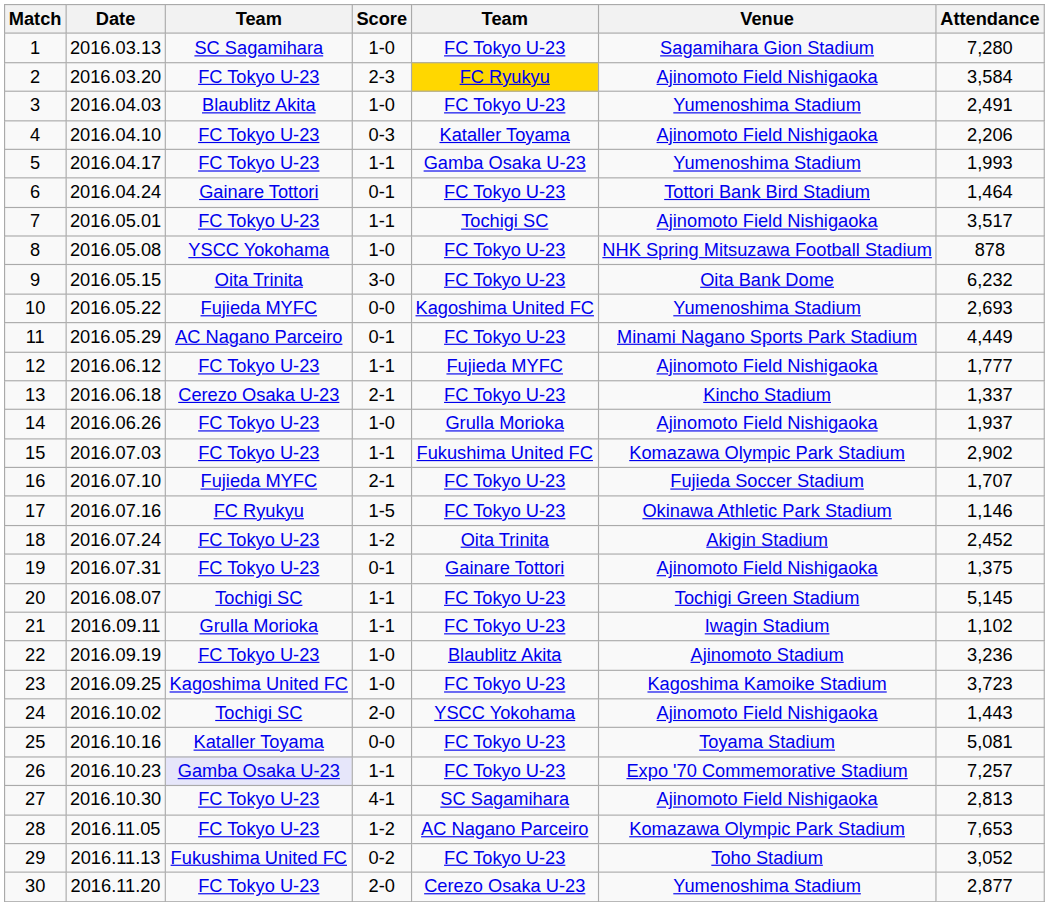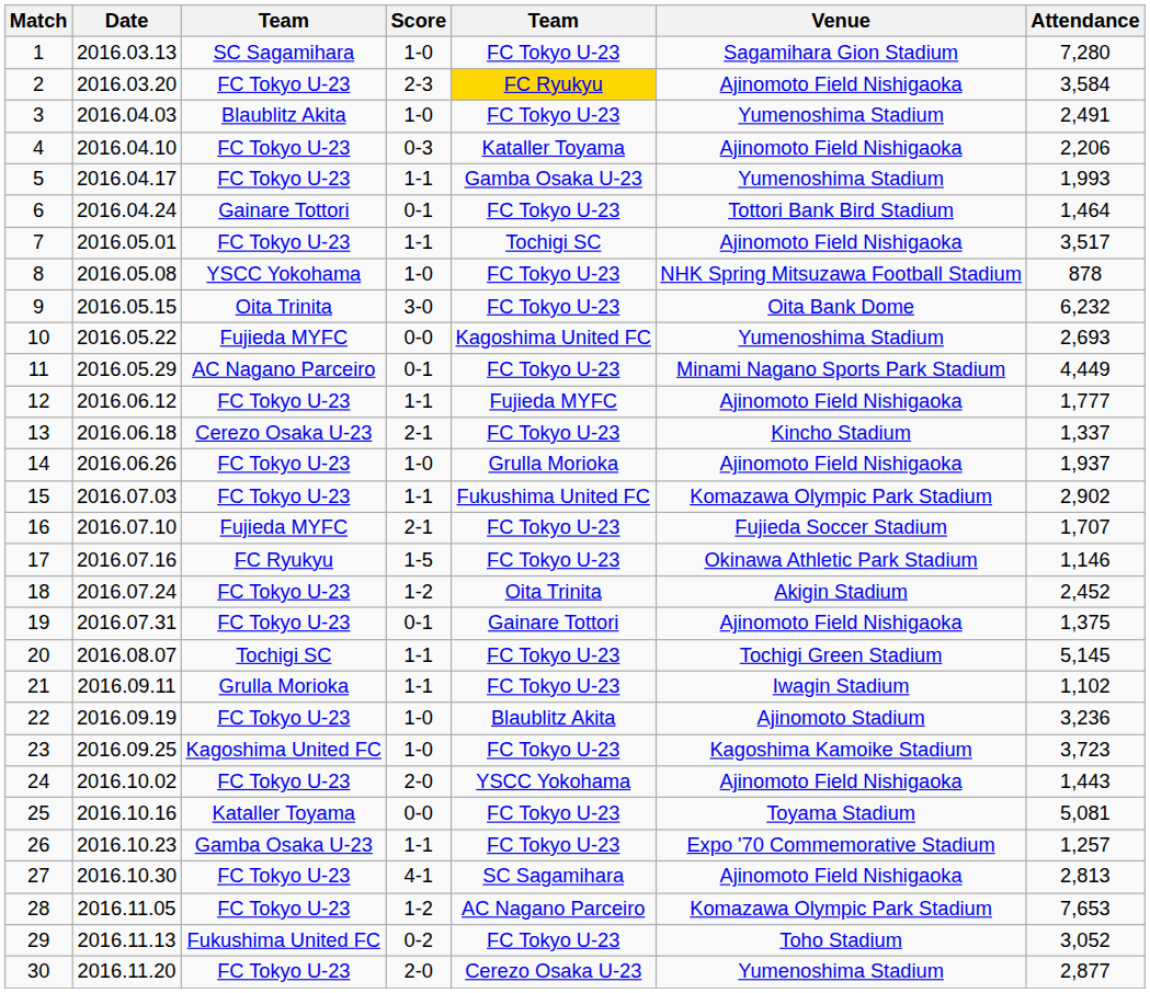24 | column 3: Tochigi SC -> FC Tokyo U-23
26 | column 3: lavender background -> no background
26 | Attendance: 7,257 -> 1,257
